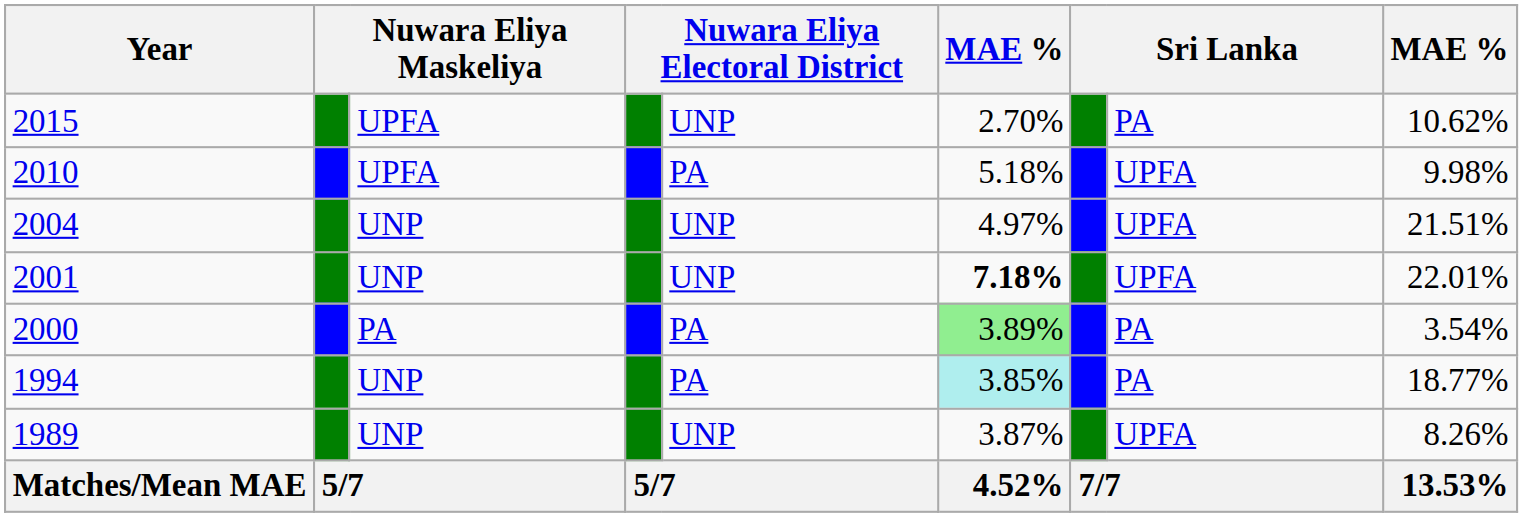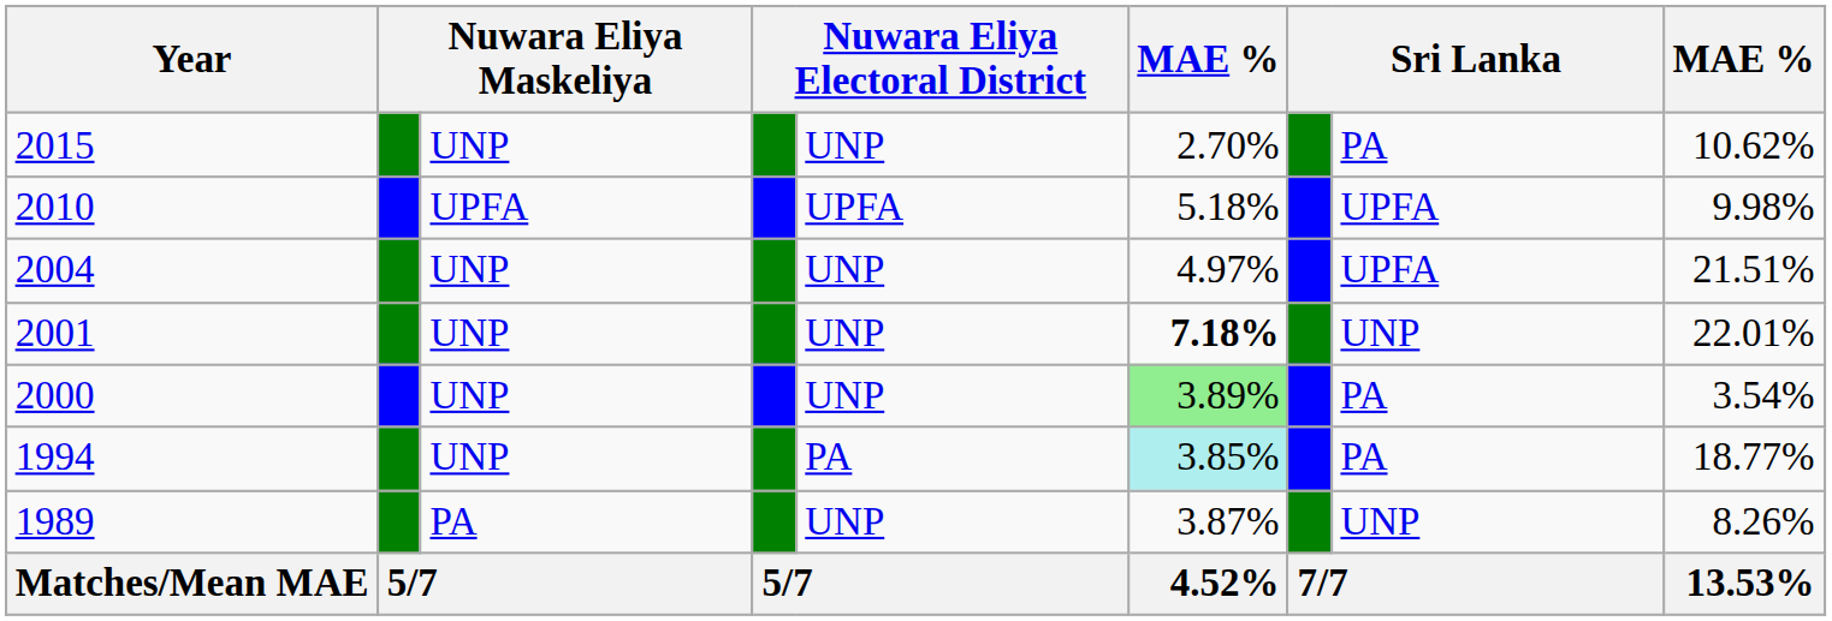2015 | column 3: UPFA -> UNP
2010 | column 5: PA -> UPFA
2001 | column 8: UPFA -> UNP
2000 | column 3: PA -> UNP
2000 | column 5: PA -> UNP
1989 | column 3: UNP -> PA
1989 | column 8: UPFA -> UNP
